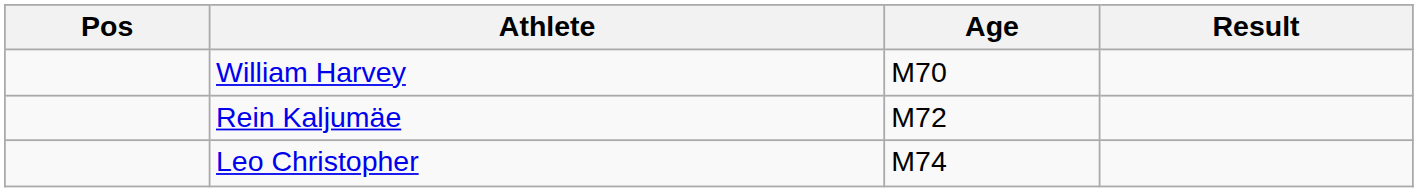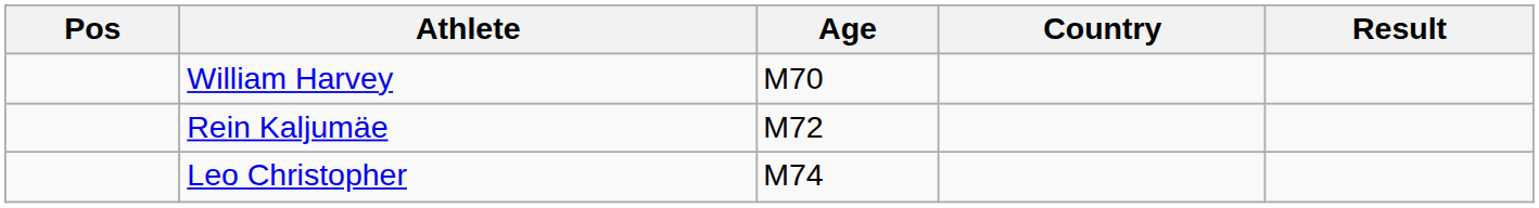+ column: Country
